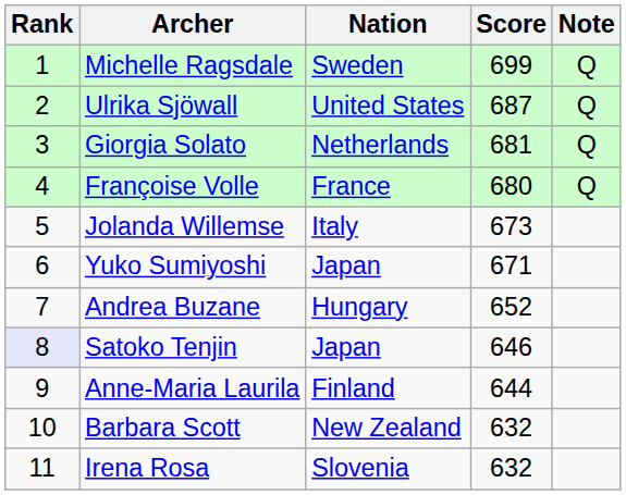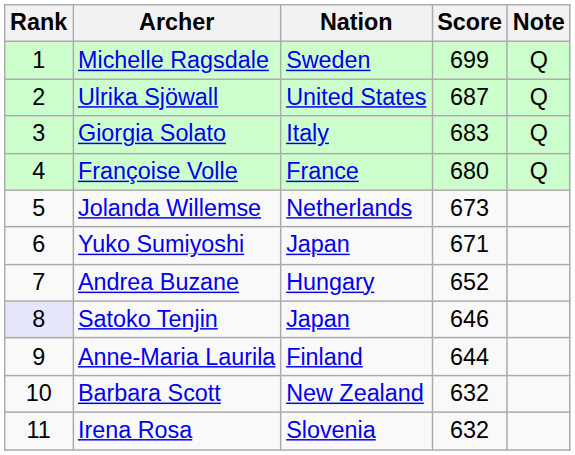Giorgia Solato | Nation: Netherlands -> Italy
Giorgia Solato | Score: 681 -> 683
Jolanda Willemse | Nation: Italy -> Netherlands
